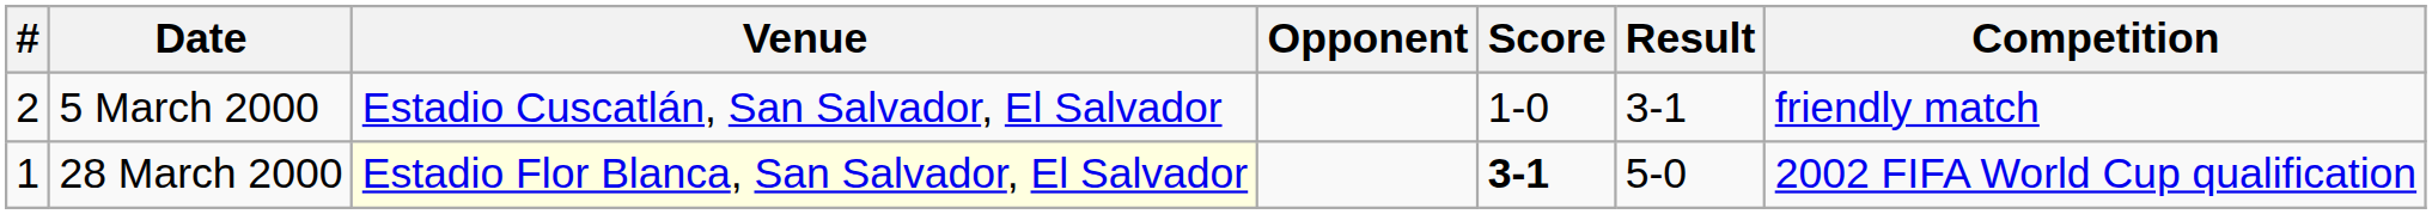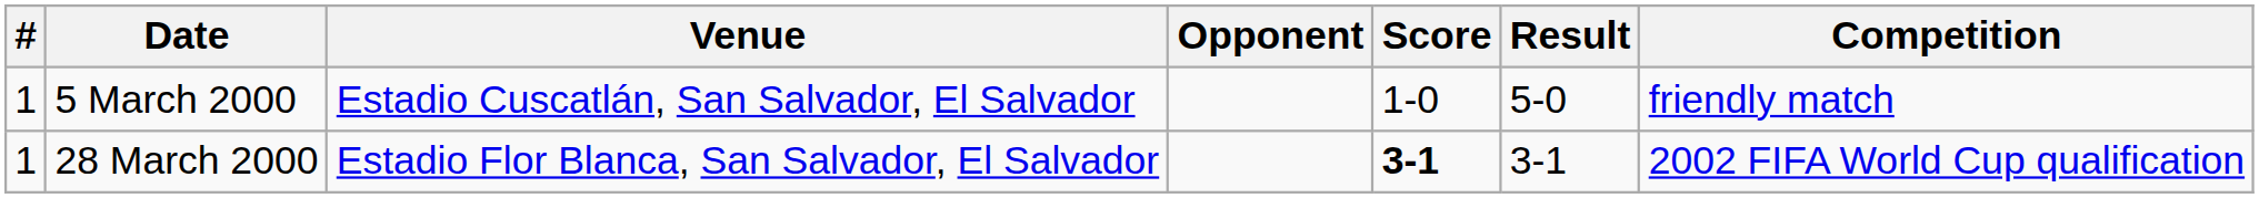5 March 2000 | #: 2 -> 1
5 March 2000 | Result: 3-1 -> 5-0
28 March 2000 | Venue: lightyellow background -> no background
28 March 2000 | Result: 5-0 -> 3-1
